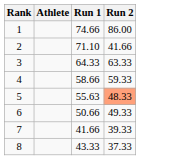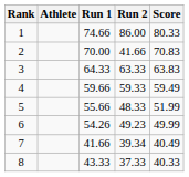+ column: Score | 80.33 | 70.83 | 63.83 | 59.49 | 51.99 | 49.99 | 40.49 | 40.33
2 | Run 1: 71.10 -> 70.00
4 | Run 1: 58.66 -> 59.66
5 | Run 1: 55.63 -> 55.66
5 | Run 2: lightsalmon background -> no background
6 | Run 1: 50.66 -> 54.26
6 | Run 2: 49.33 -> 49.23
7 | Run 2: 39.33 -> 39.34
